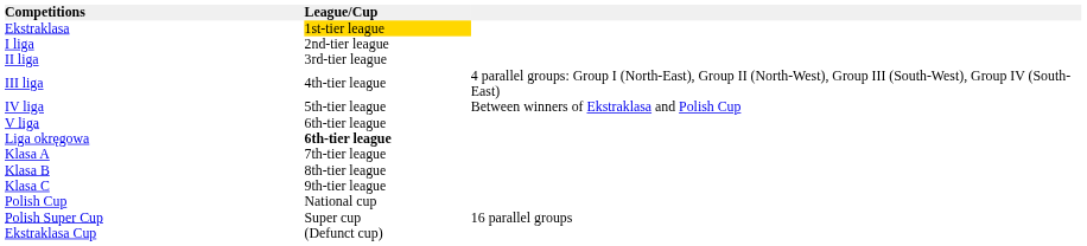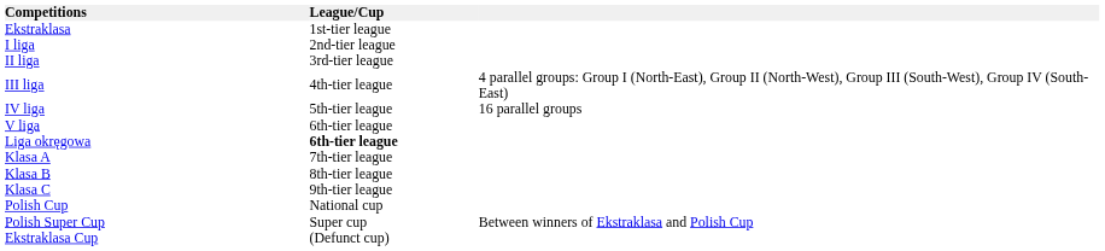Ekstraklasa | League/Cup: gold background -> no background
IV liga | column 3: Between winners of Ekstraklasa and Polish Cup -> 16 parallel groups
Polish Super Cup | column 3: 16 parallel groups -> Between winners of Ekstraklasa and Polish Cup
